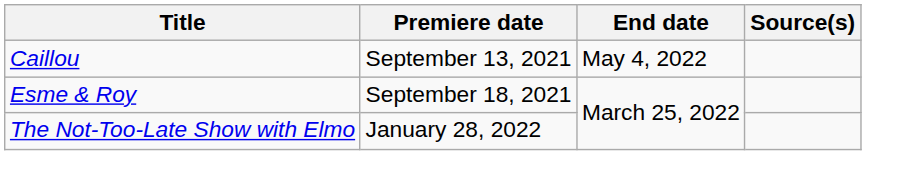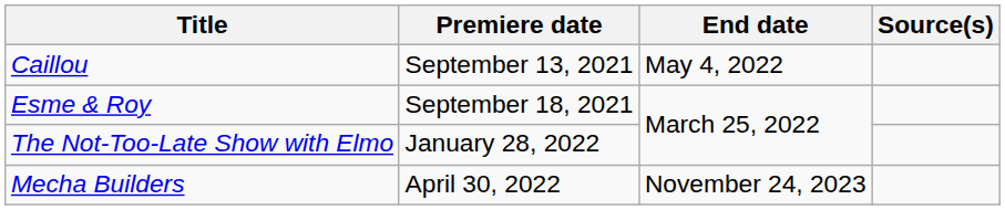+ row: Mecha Builders | April 30, 2022 | November 24, 2023
